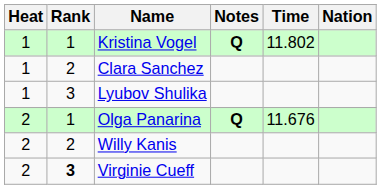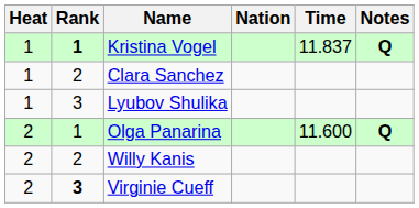columns swapped: Nation <-> Notes
Kristina Vogel | Rank: normal -> bold
Kristina Vogel | Time: 11.802 -> 11.837
Olga Panarina | Time: 11.676 -> 11.600
